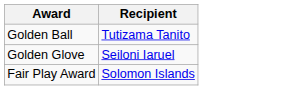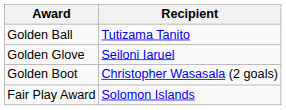+ row: Golden Boot | Christopher Wasasala (2 goals)
